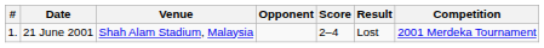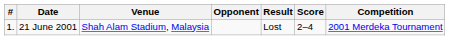columns swapped: Score <-> Result
